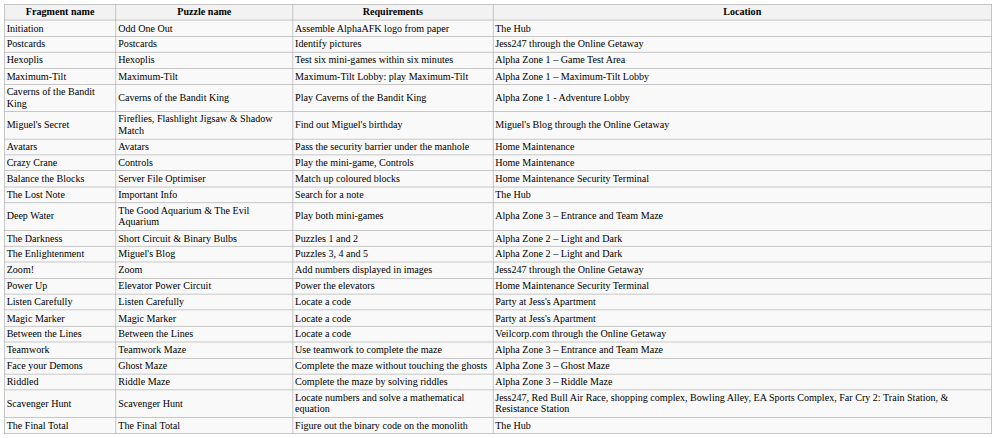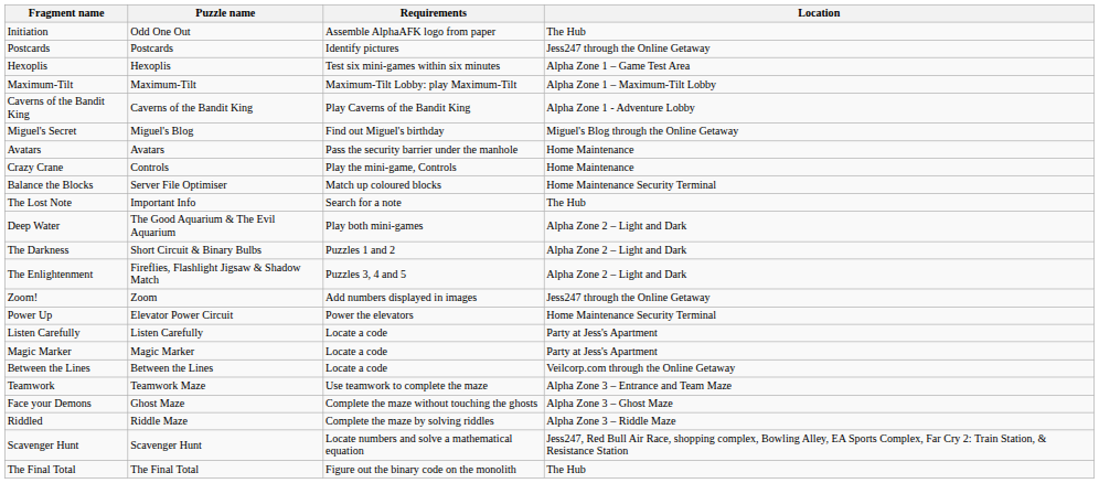Miguel's Secret | Puzzle name: Fireflies, Flashlight Jigsaw & Shadow Match -> Miguel's Blog
Deep Water | Location: Alpha Zone 3 – Entrance and Team Maze -> Alpha Zone 2 – Light and Dark
The Enlightenment | Puzzle name: Miguel's Blog -> Fireflies, Flashlight Jigsaw & Shadow Match
